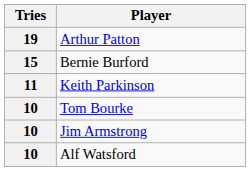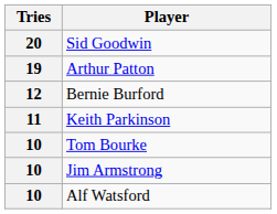+ row: 20 | Sid Goodwin
Bernie Burford | Tries: 15 -> 12
